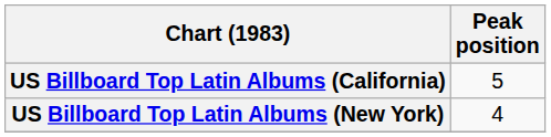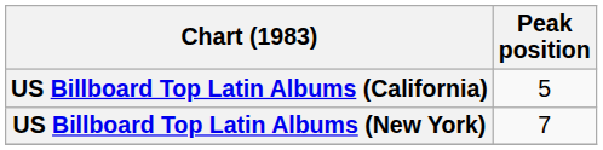US Billboard Top Latin Albums (New York) | Peak position: 4 -> 7
